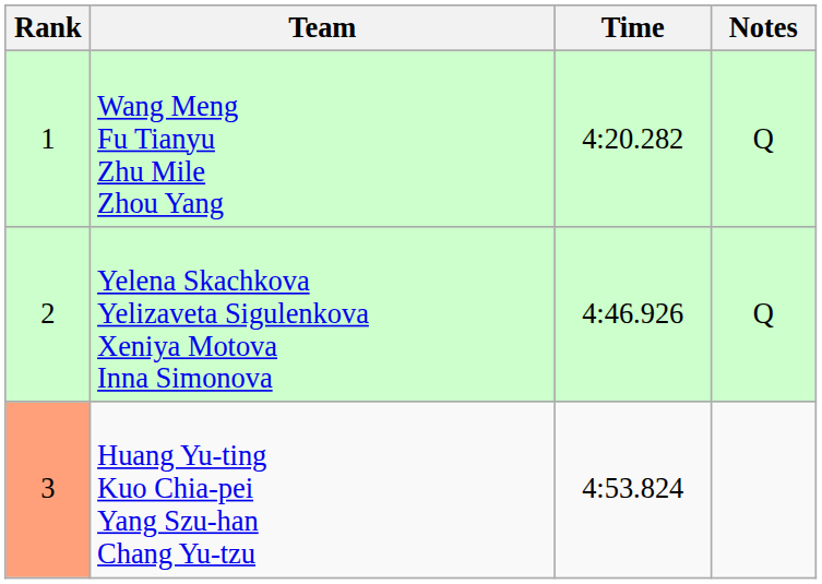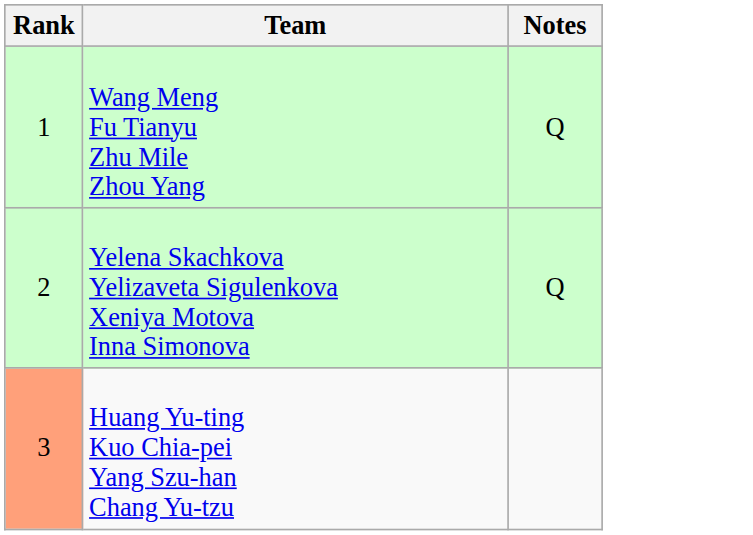- column: Time | 4:20.282 | 4:46.926 | 4:53.824
